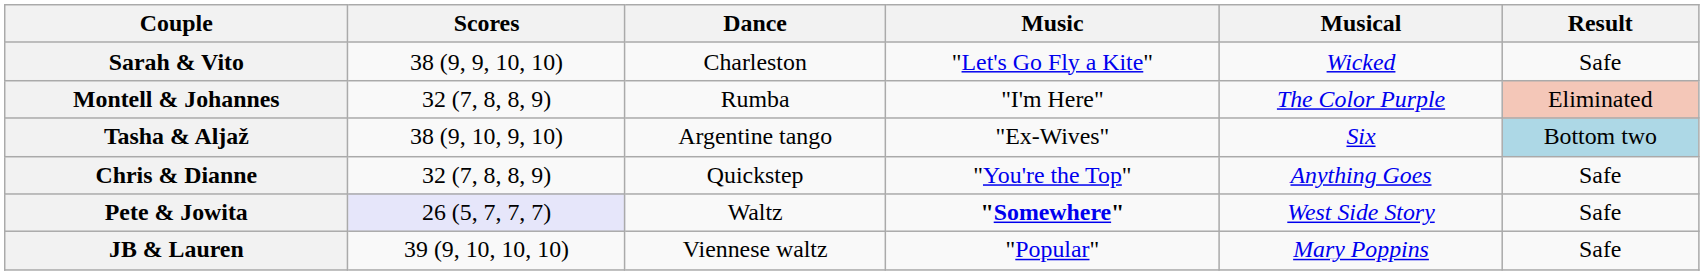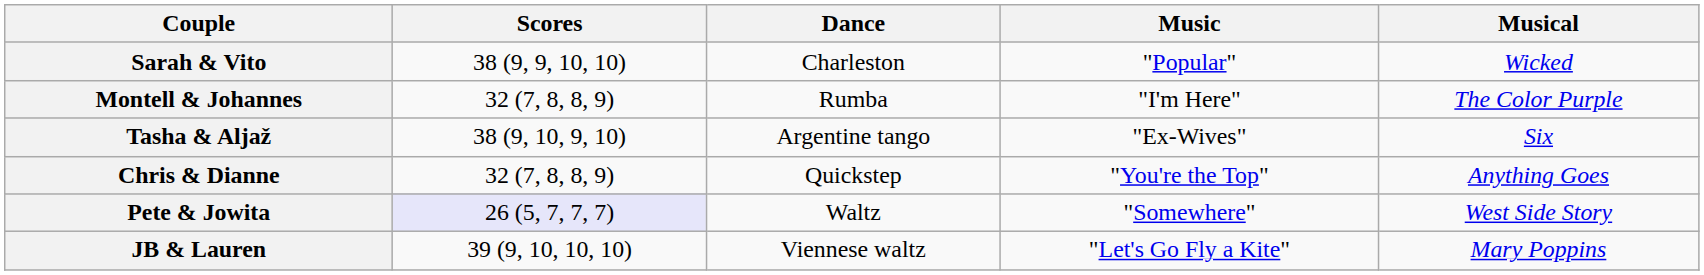- column: Result | Safe | Eliminated | Bottom two | Safe | Safe | Safe
Sarah & Vito | Music: "Let's Go Fly a Kite" -> "Popular"
Pete & Jowita | Music: bold -> normal
JB & Lauren | Music: "Popular" -> "Let's Go Fly a Kite"
